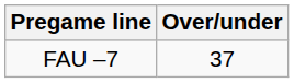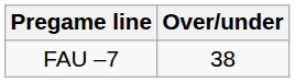FAU –7 | Over/under: 37 -> 38
